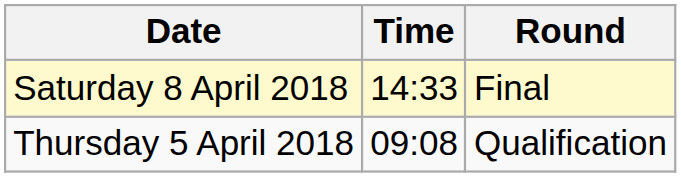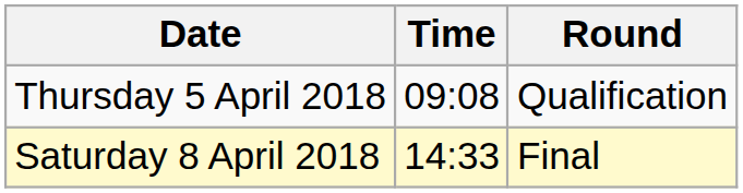rows swapped: Thursday 5 April 2018 <-> Saturday 8 April 2018
